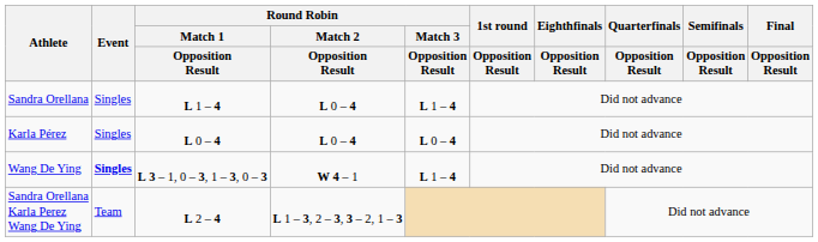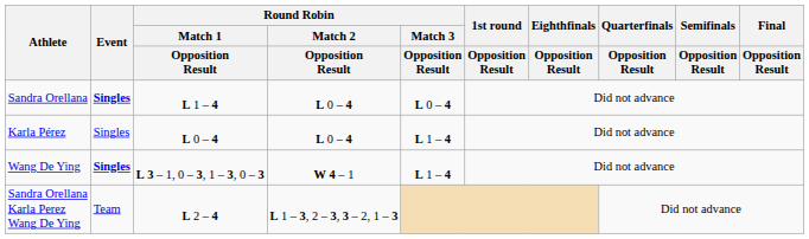Sandra Orellana | Event: normal -> bold
Sandra Orellana | Round Robin / Match 3 / Opposition Result: L 1 – 4 -> L 0 – 4
Karla Pérez | Round Robin / Match 3 / Opposition Result: L 0 – 4 -> L 1 – 4
